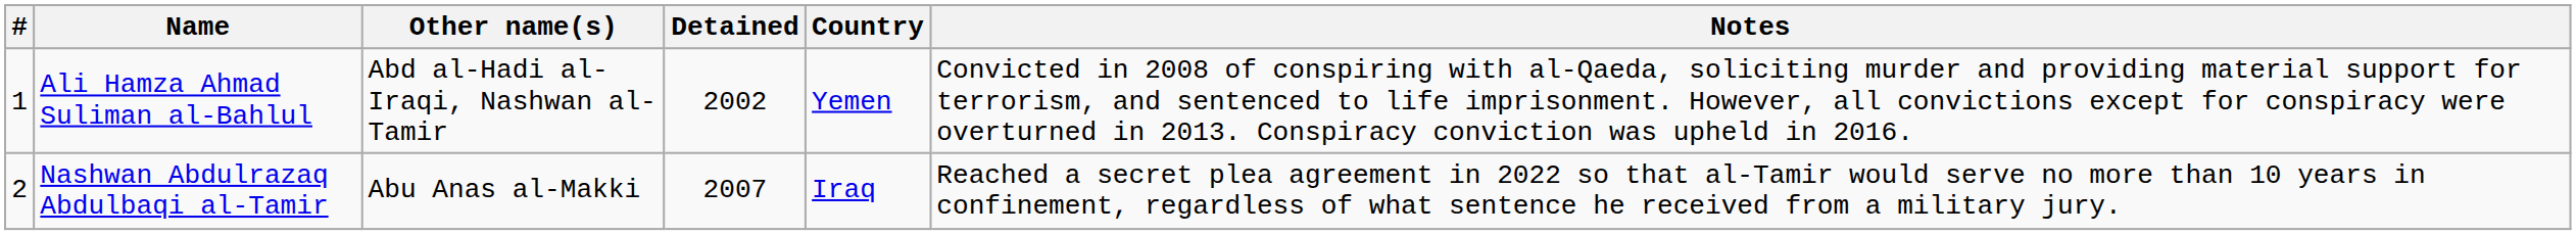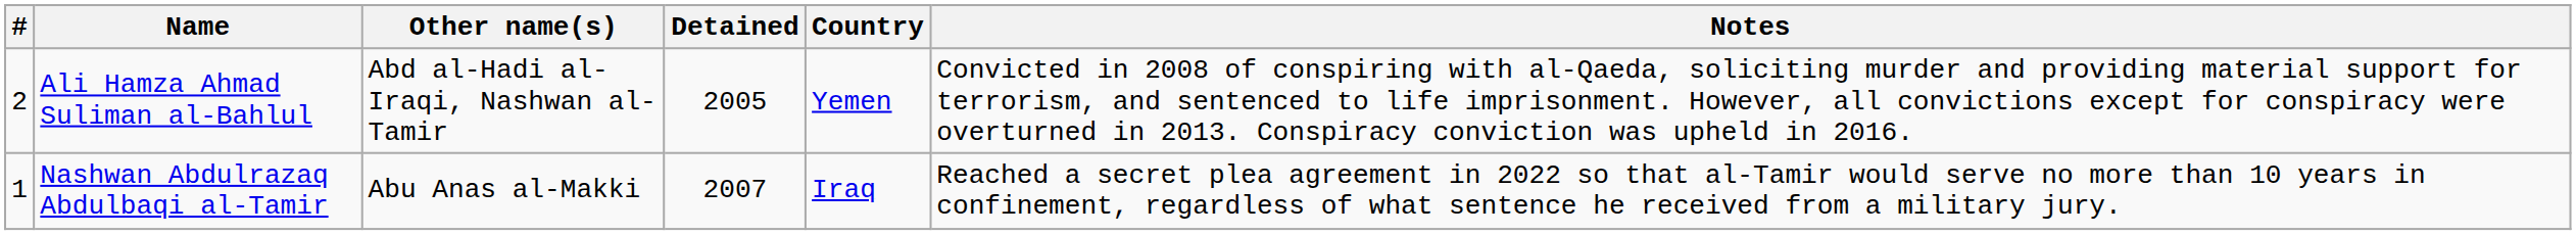Ali Hamza Ahmad Suliman al-Bahlul | #: 1 -> 2
Ali Hamza Ahmad Suliman al-Bahlul | Detained: 2002 -> 2005
Nashwan Abdulrazaq Abdulbaqi al-Tamir | #: 2 -> 1
